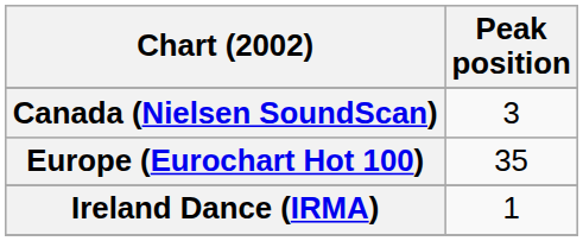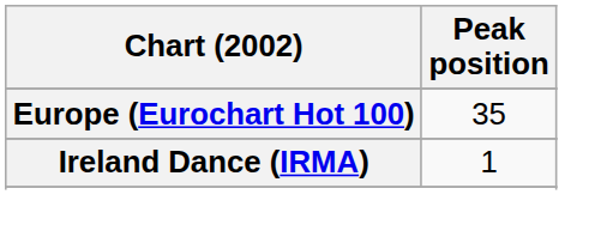- row: Canada (Nielsen SoundScan) | 3
